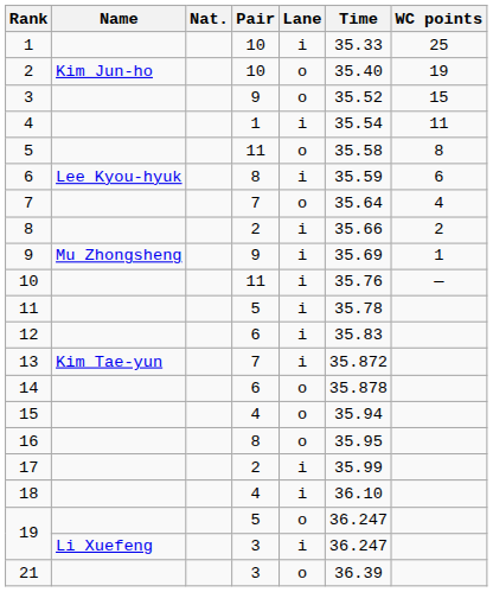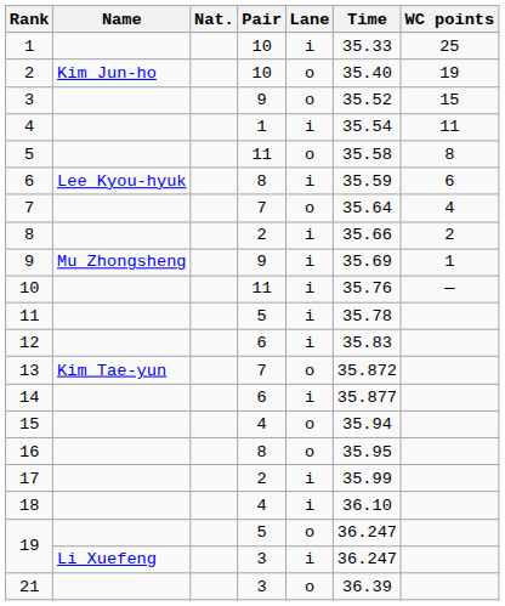13 | Lane: i -> o
14 | Lane: o -> i
14 | Time: 35.878 -> 35.877
